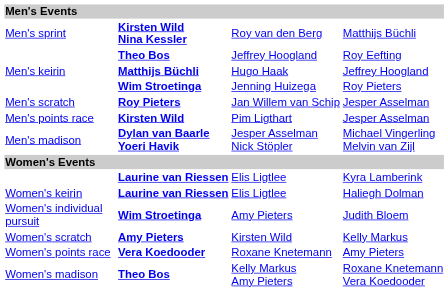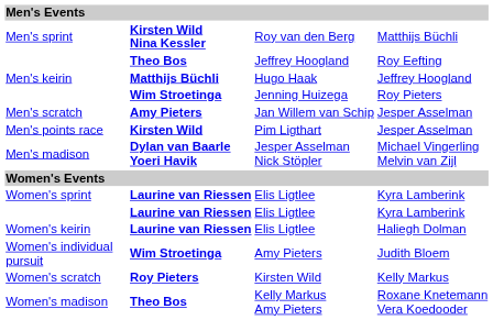Men's scratch | column 2: Roy Pieters -> Amy Pieters
+ row: Women's sprint | Laurine van Riessen | Elis Ligtlee | Kyra Lamberink
Women's scratch | column 2: Amy Pieters -> Roy Pieters
- row: Women's points race | Vera Koedooder | Roxane Knetemann | Amy Pieters
